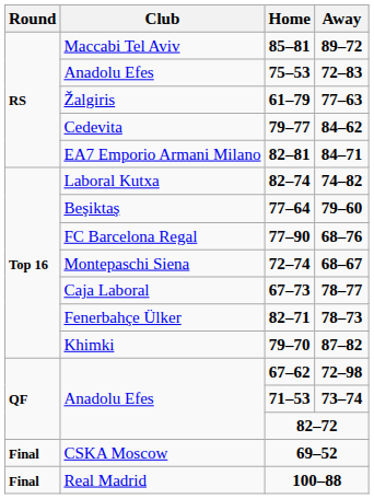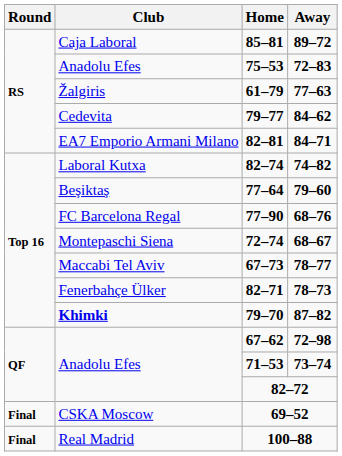85–81 | Club: Maccabi Tel Aviv -> Caja Laboral
67–73 | Club: Caja Laboral -> Maccabi Tel Aviv
79–70 | Club: normal -> bold
